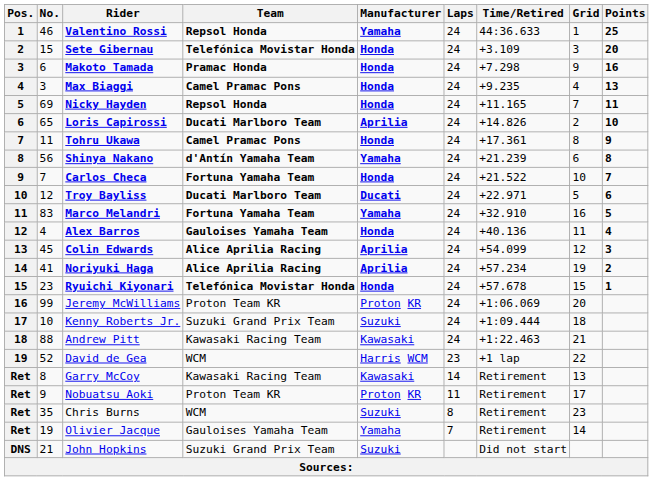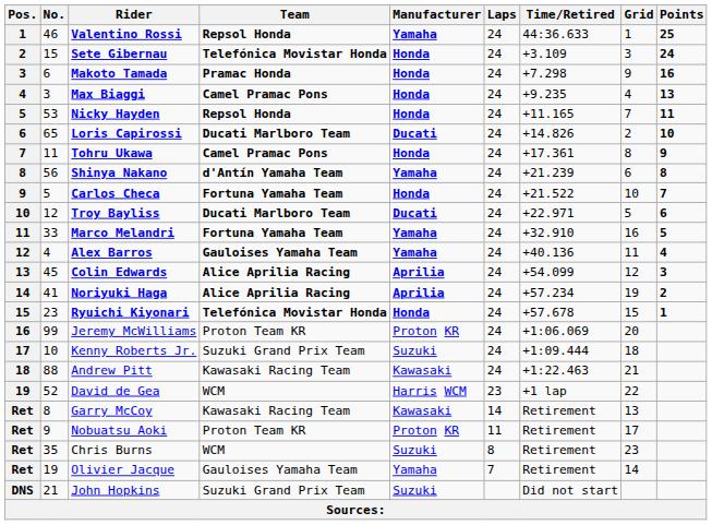Sete Gibernau | Points: 20 -> 24
Nicky Hayden | No.: 69 -> 53
Loris Capirossi | Manufacturer: Aprilia -> Ducati
Carlos Checa | No.: 7 -> 5
Marco Melandri | No.: 83 -> 33
Alex Barros | Manufacturer: Honda -> Yamaha
